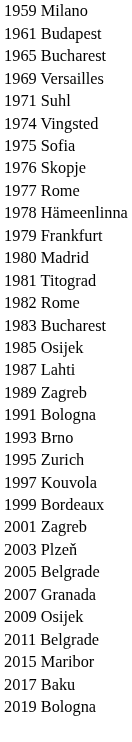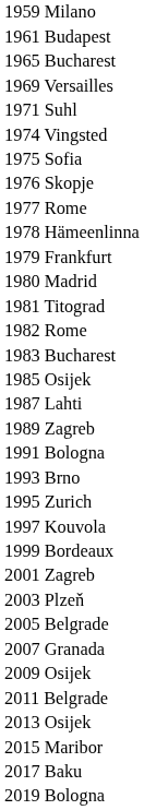+ row: 2013 Osijek
